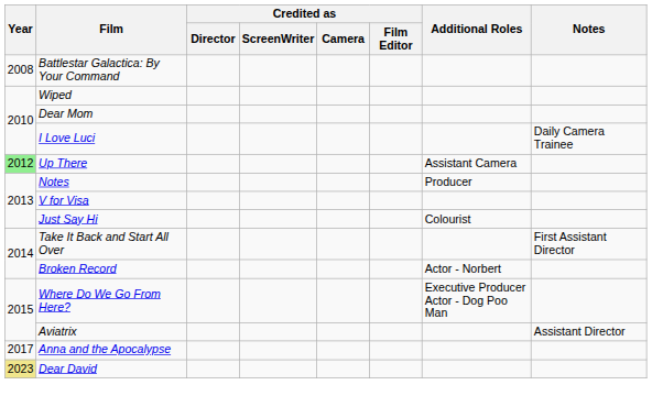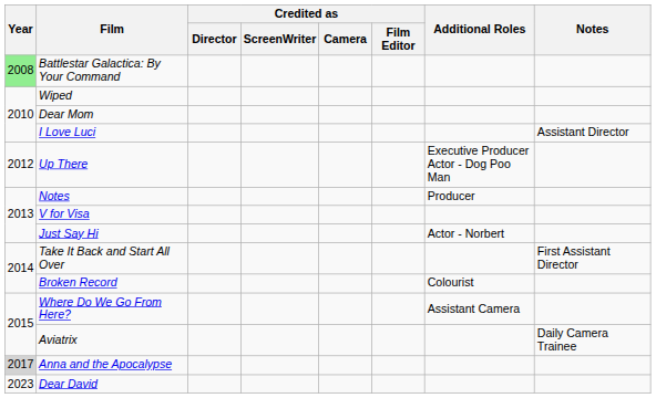Battlestar Galactica: By Your Command | Year: no background -> lightgreen background
I Love Luci | Notes: Daily Camera Trainee -> Assistant Director
Up There | Year: lightgreen background -> no background
Up There | Additional Roles: Assistant Camera -> Executive Producer Actor - Dog Poo Man
Just Say Hi | Additional Roles: Colourist -> Actor - Norbert
Broken Record | Additional Roles: Actor - Norbert -> Colourist
Where Do We Go From Here? | Additional Roles: Executive Producer Actor - Dog Poo Man -> Assistant Camera
Aviatrix | Notes: Assistant Director -> Daily Camera Trainee
Anna and the Apocalypse | Year: no background -> lightgrey background
Dear David | Year: khaki background -> no background
